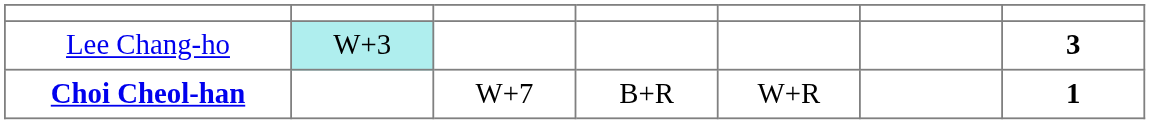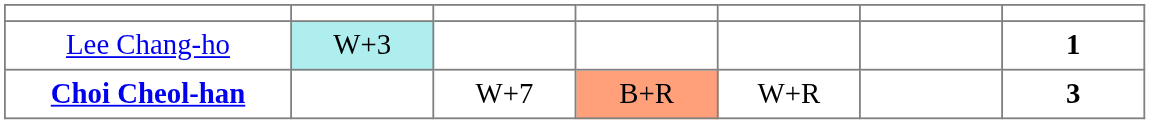Lee Chang-ho | column 7: 3 -> 1
Choi Cheol-han | column 4: no background -> lightsalmon background
Choi Cheol-han | column 7: 1 -> 3
